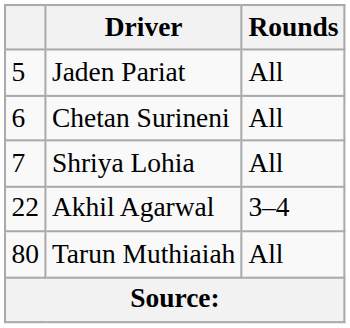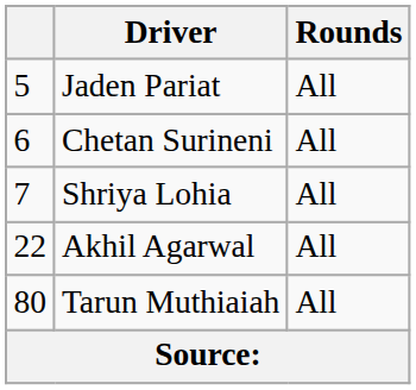Akhil Agarwal | Rounds: 3–4 -> All
